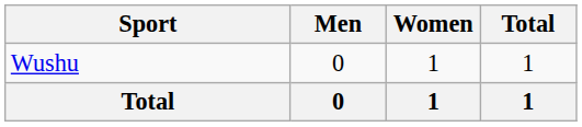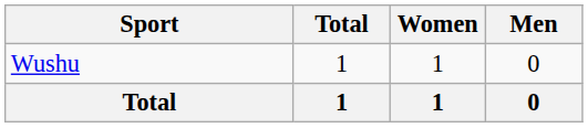columns swapped: Men <-> Total
